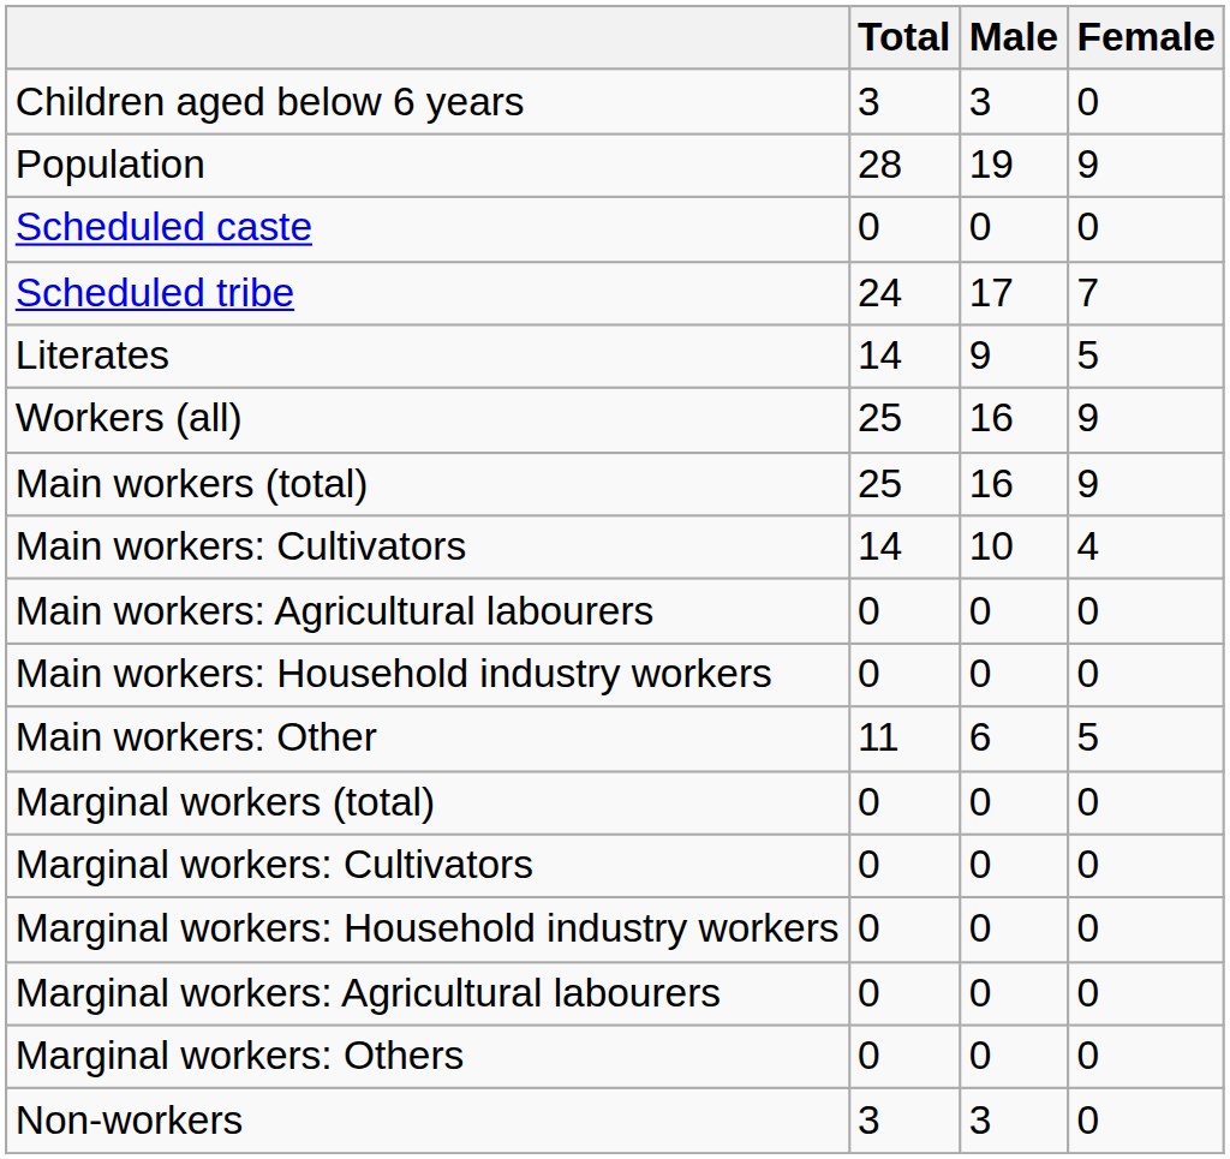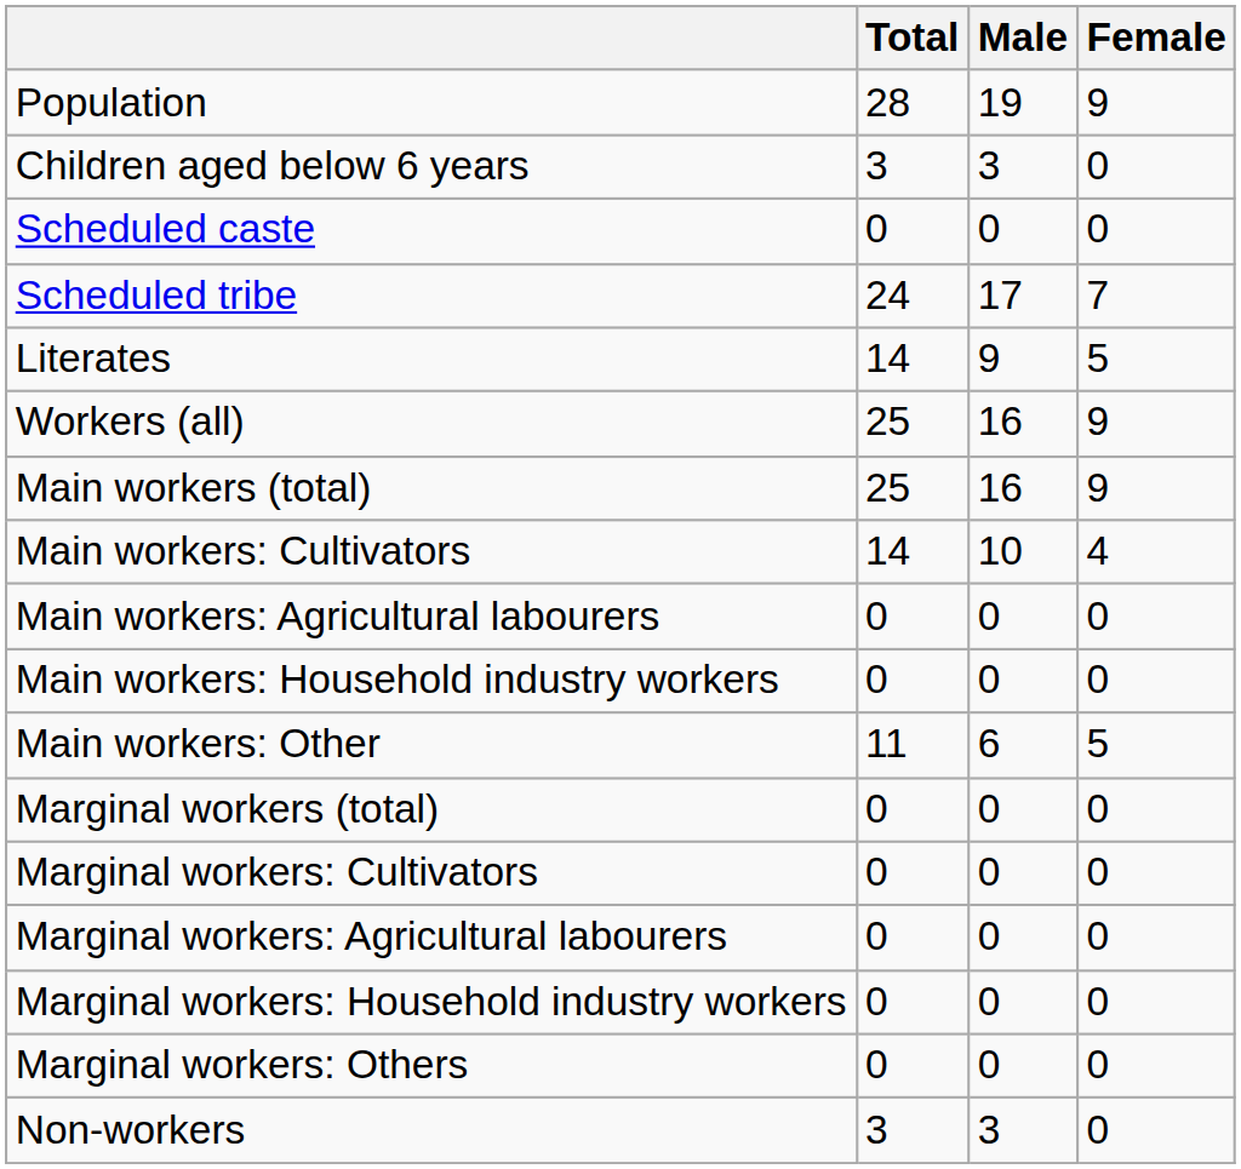rows swapped: Population <-> Children aged below 6 years
rows swapped: Marginal workers: Agricultural labourers <-> Marginal workers: Household industry workers
